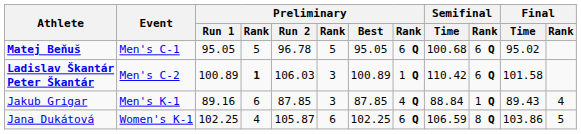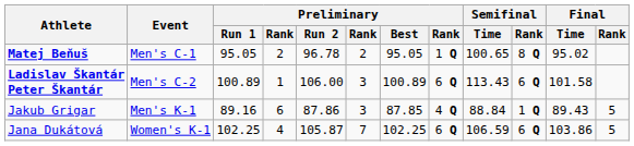Matej Beňuš | column 4: 5 -> 2
Matej Beňuš | column 6: 5 -> 2
Matej Beňuš | column 8: 6 Q -> 1 Q
Matej Beňuš | Semifinal / Time: 100.68 -> 100.65
Matej Beňuš | Semifinal / Rank: 6 Q -> 8 Q
Ladislav Škantár Peter Škantár | column 4: bold -> normal
Ladislav Škantár Peter Škantár | Preliminary / Run 2: 106.03 -> 106.00
Ladislav Škantár Peter Škantár | column 8: 1 Q -> 6 Q
Ladislav Škantár Peter Škantár | Semifinal / Time: 110.42 -> 113.43
Jakub Grigar | Preliminary / Run 2: 87.85 -> 87.86
Jakub Grigar | Final / Rank: 4 -> 5
Jana Dukátová | column 6: 6 -> 7
Jana Dukátová | Semifinal / Rank: 8 Q -> 6 Q
